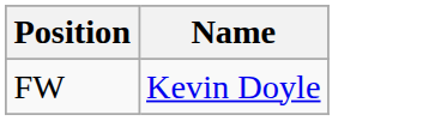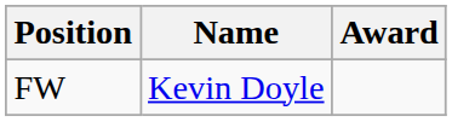+ column: Award
